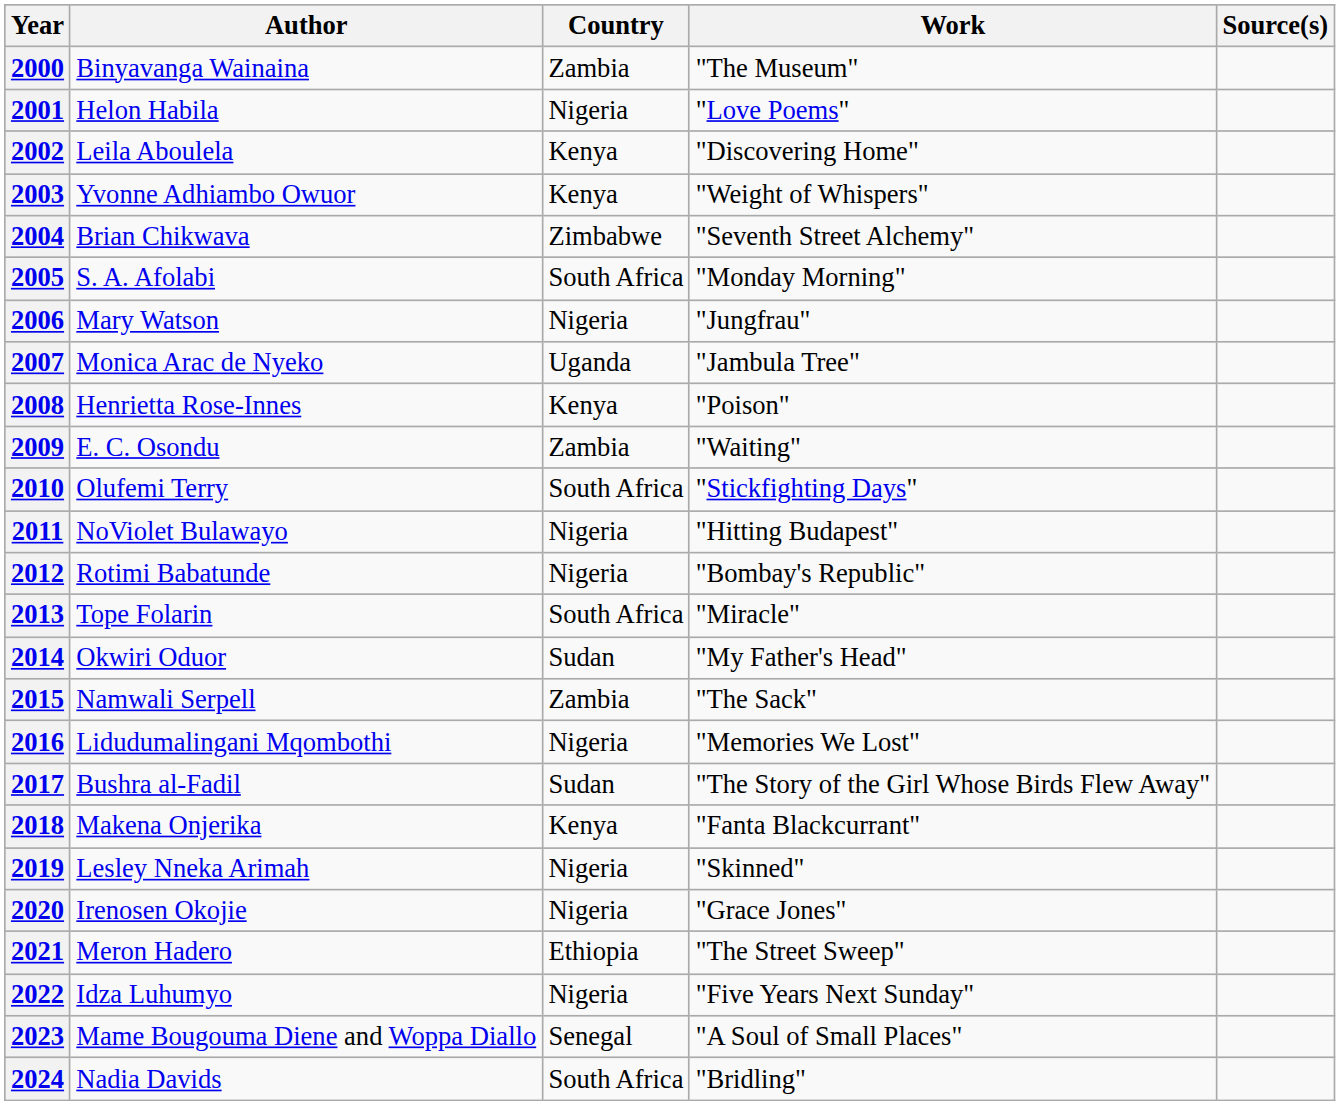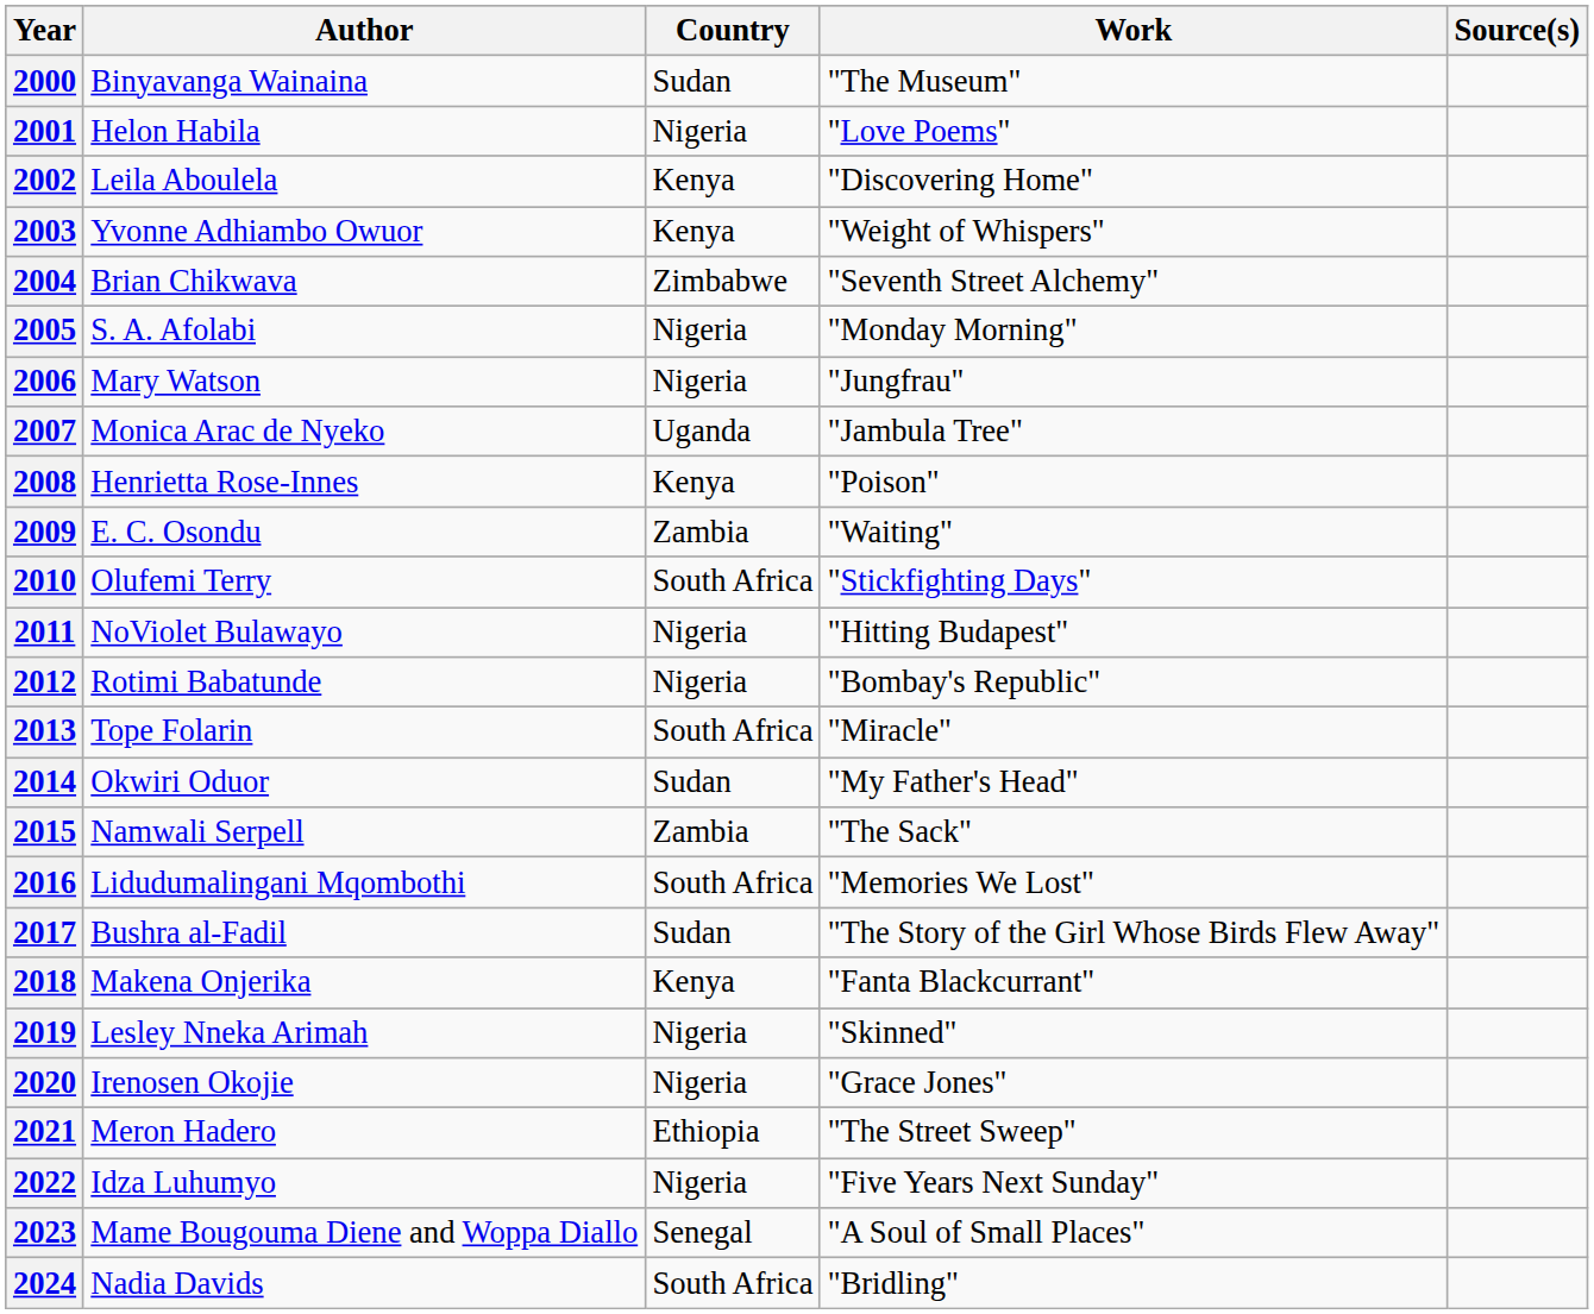2000 | Country: Zambia -> Sudan
2005 | Country: South Africa -> Nigeria
2016 | Country: Nigeria -> South Africa
